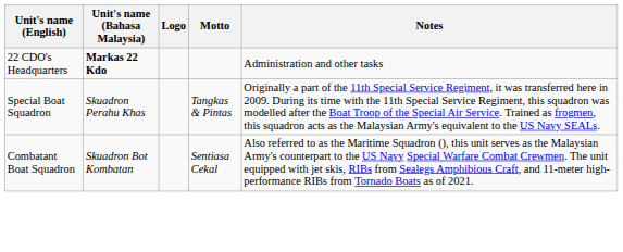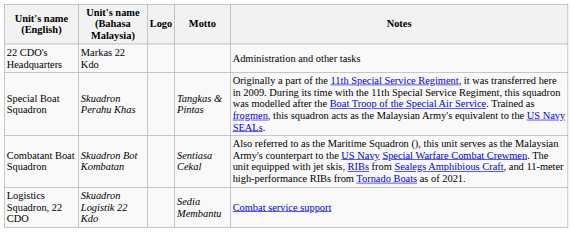22 CDO's Headquarters | Unit's name (Bahasa Malaysia): bold -> normal
+ row: Logistics Squadron, 22 CDO | Skuadron Logistik 22 Kdo | Sedia Membantu | Combat service support
